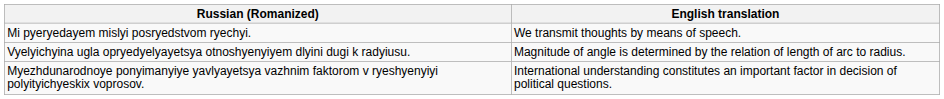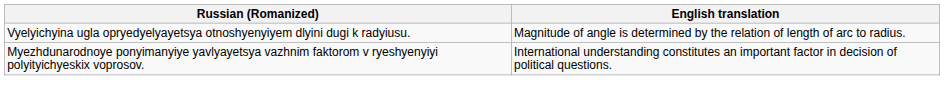- row: Mi pyeryedayem mislyi posryedstvom ryechyi. | We transmit thoughts by means of speech.
